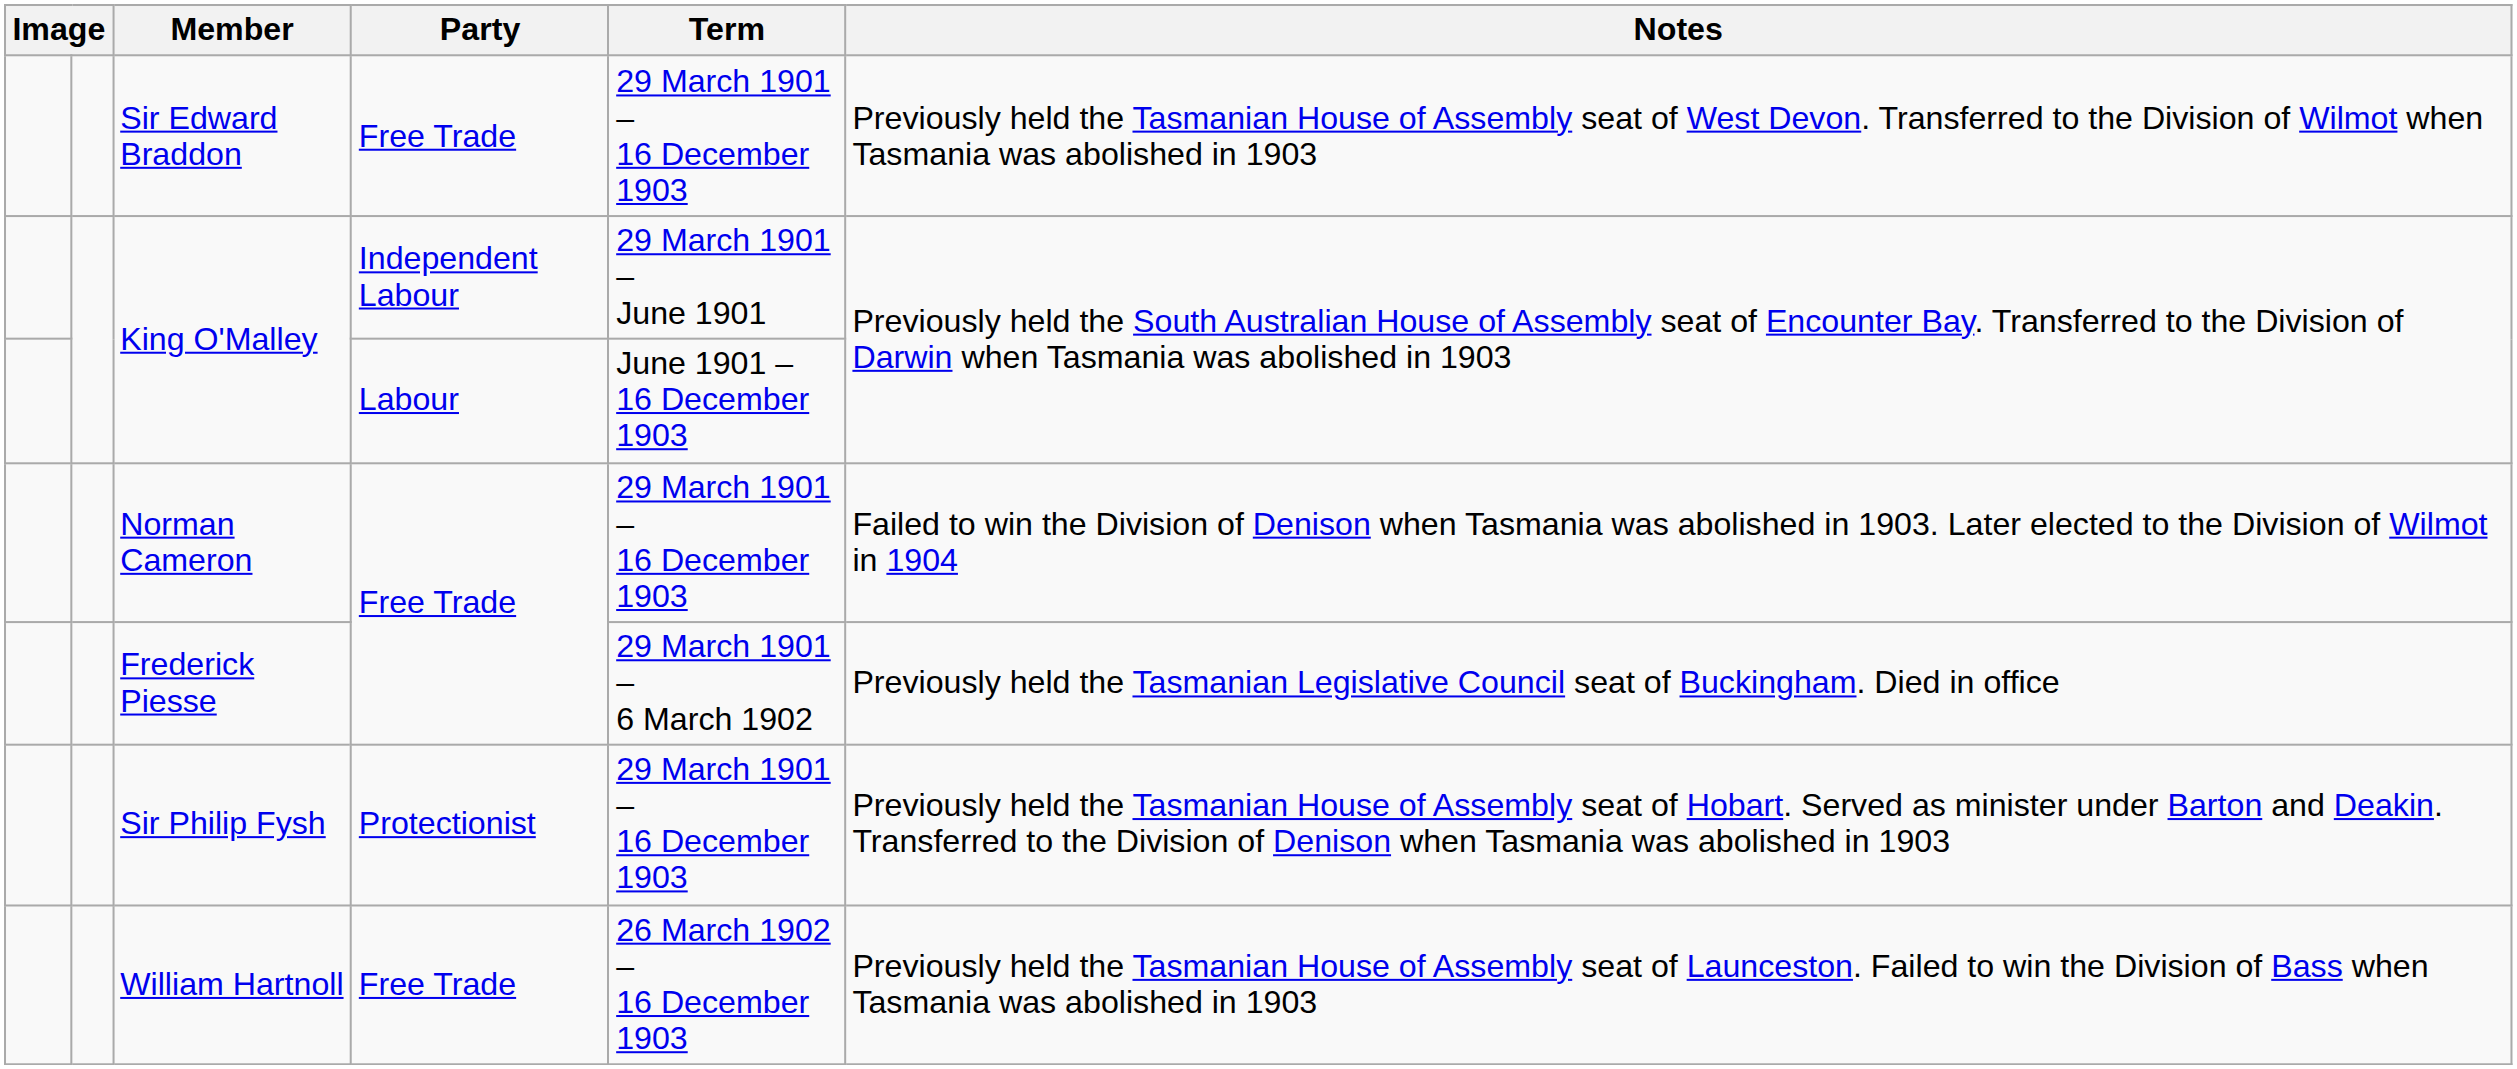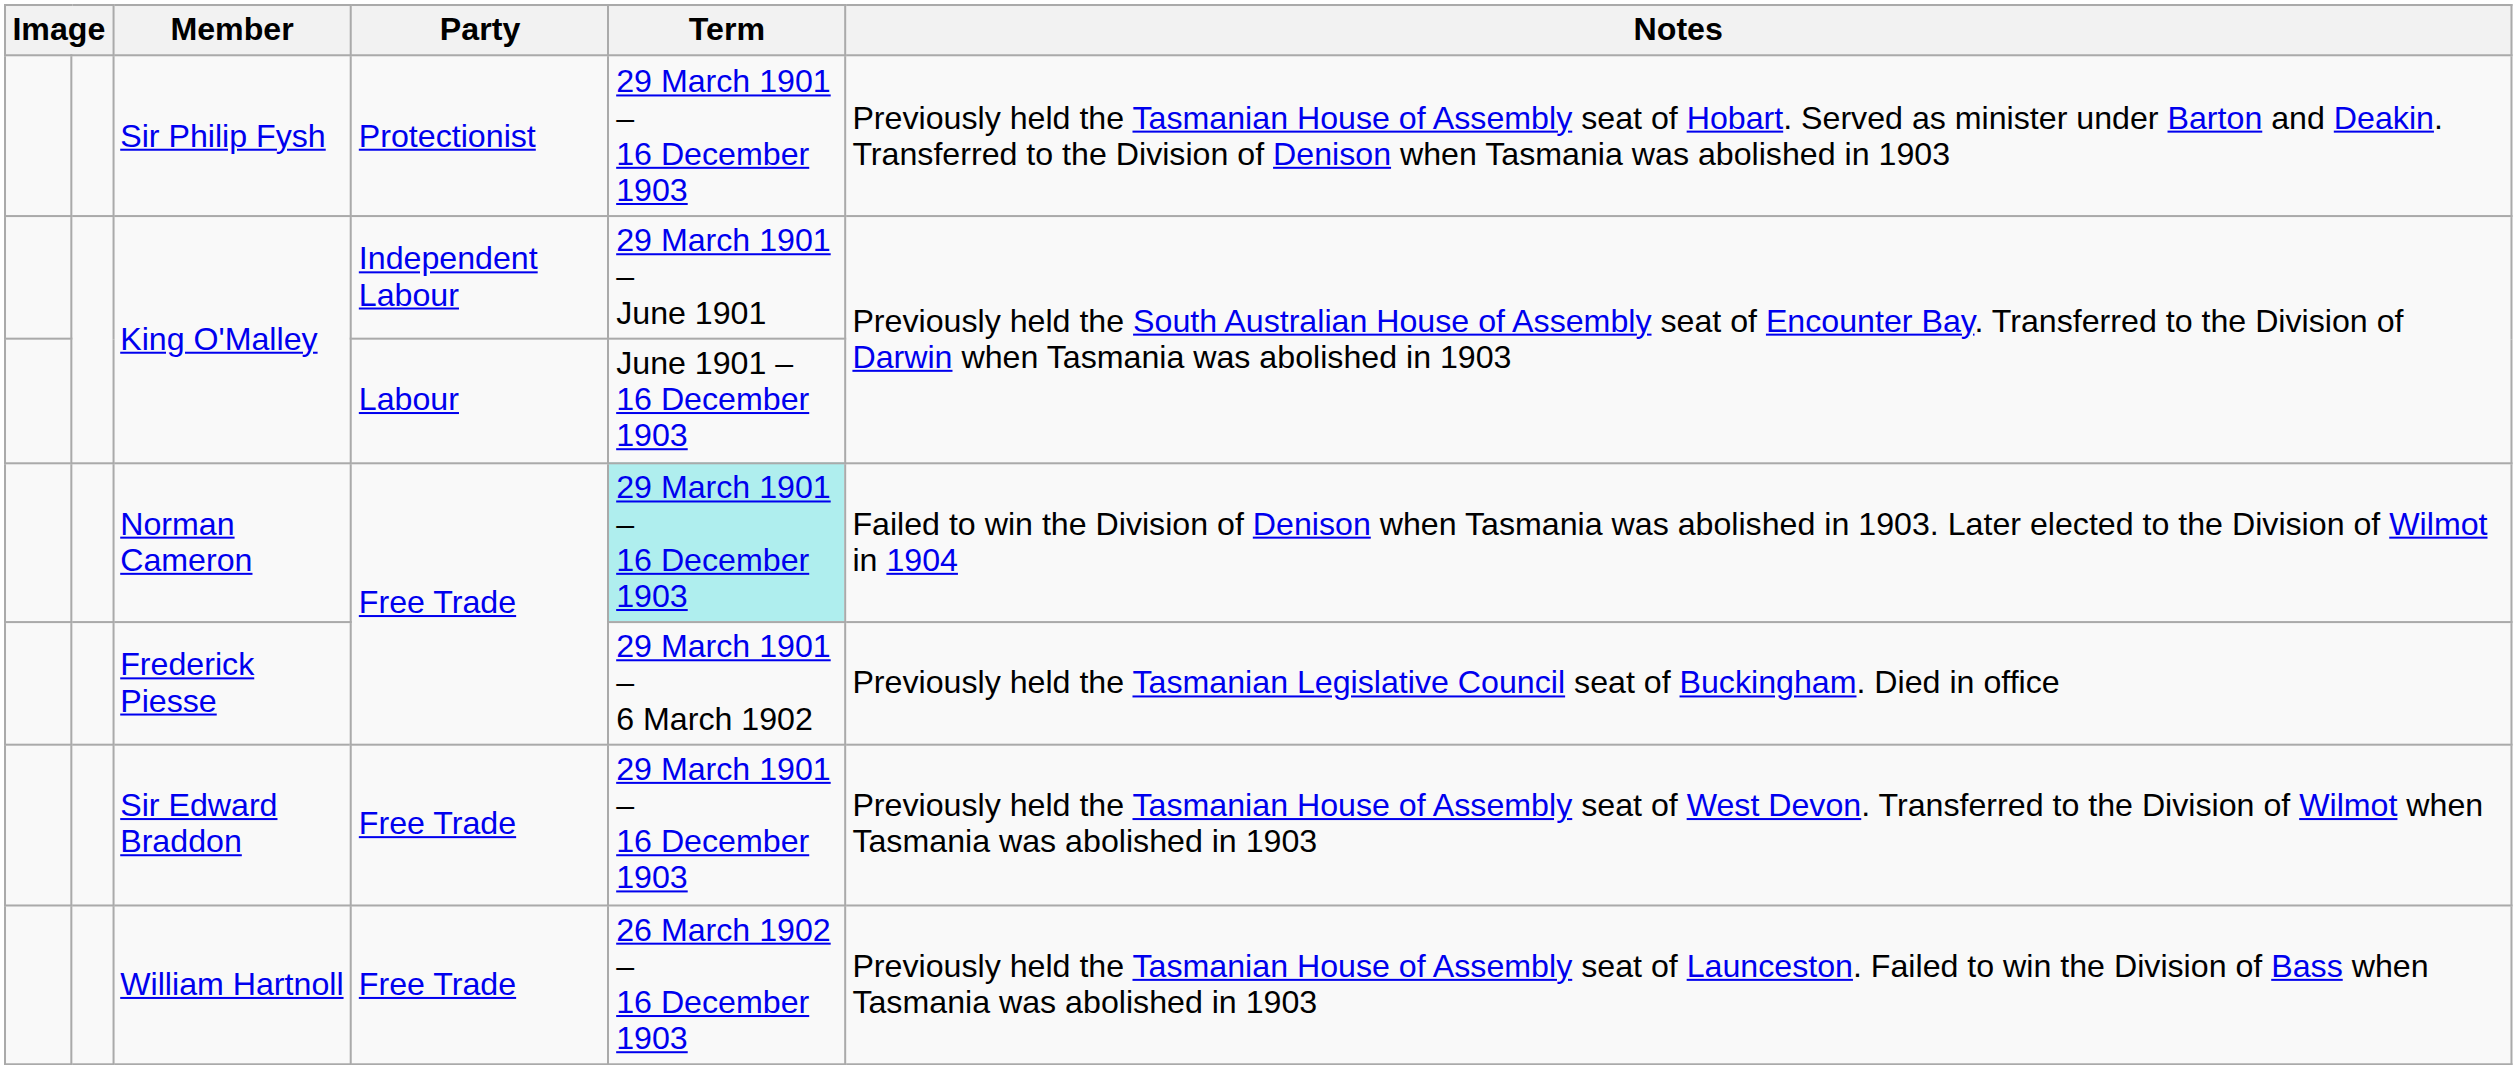rows swapped: Sir Edward Braddon <-> Sir Philip Fysh
Norman Cameron | Term: no background -> paleturquoise background
